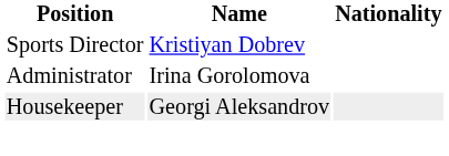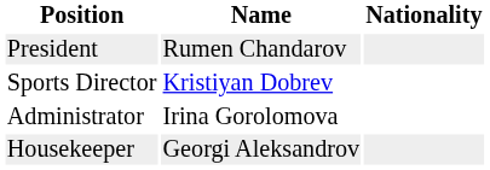+ row: President | Rumen Chandarov
